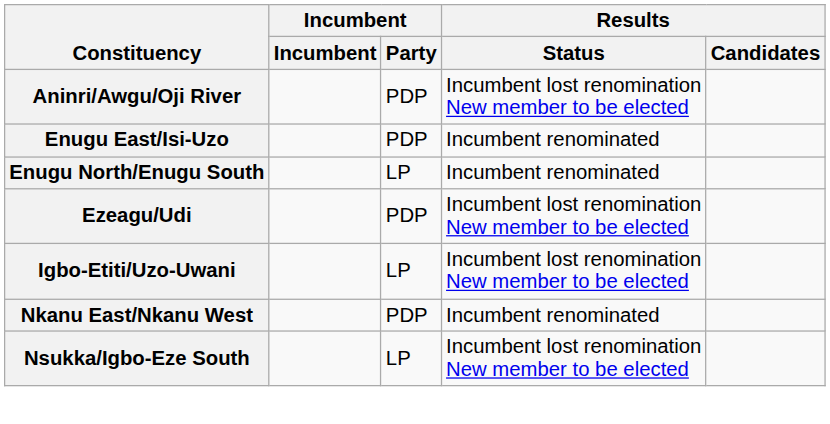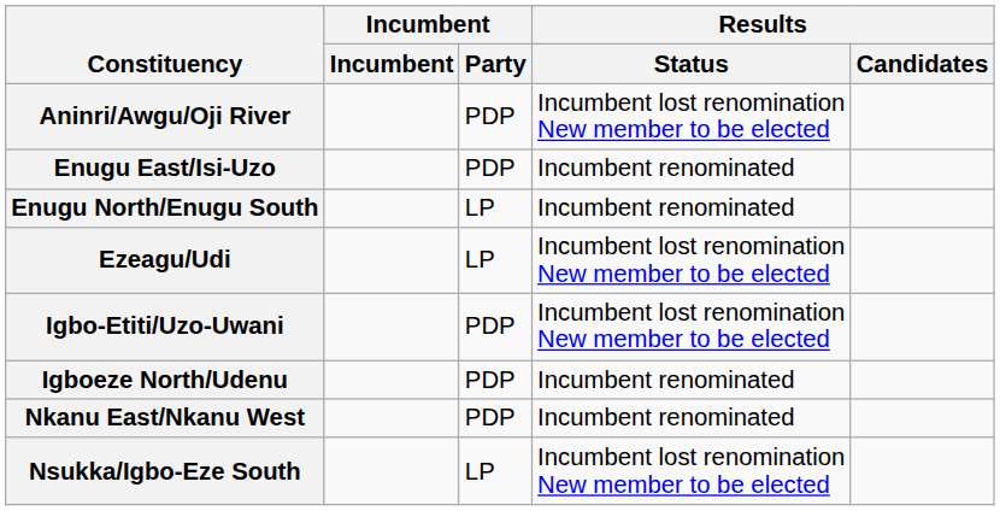Ezeagu/Udi | Incumbent / Party: PDP -> LP
Igbo-Etiti/Uzo-Uwani | Incumbent / Party: LP -> PDP
+ row: Igboeze North/Udenu | PDP | Incumbent renominated
